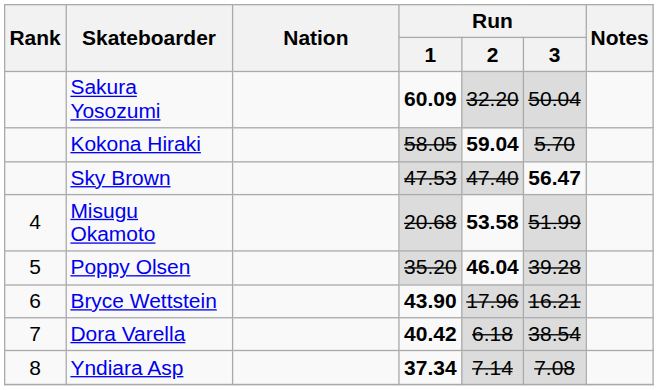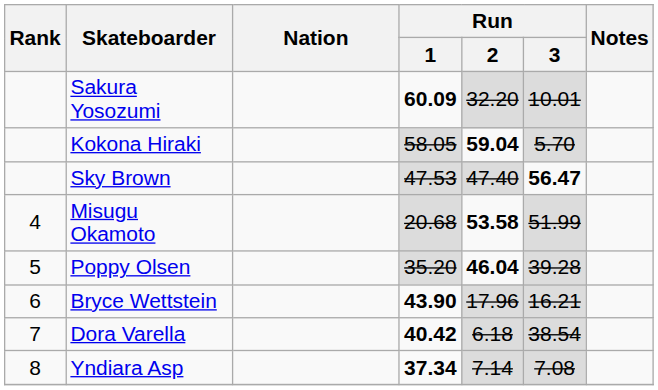Sakura Yosozumi | Run / 3: 50.04 -> 10.01
